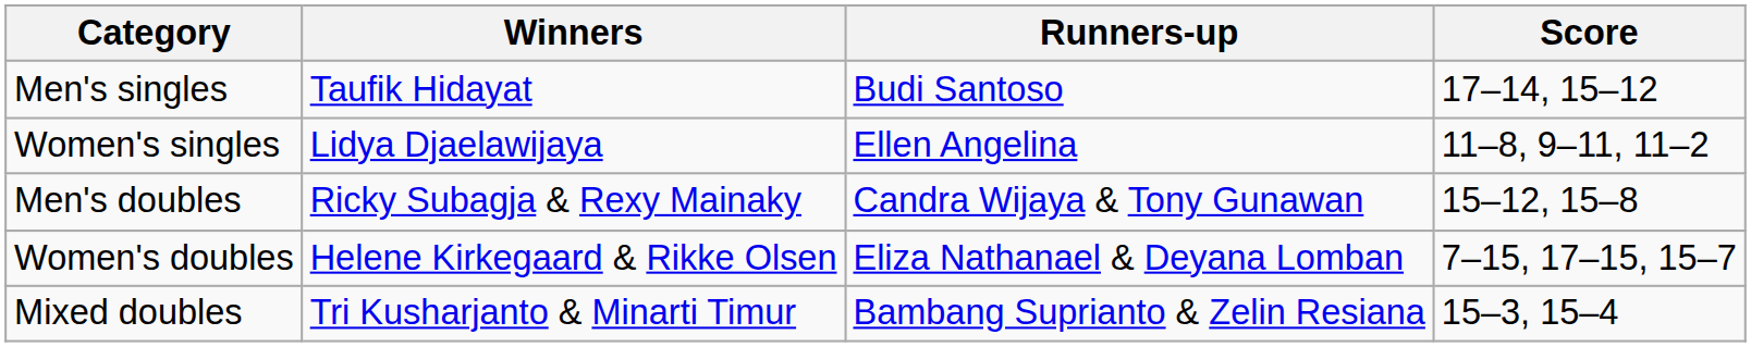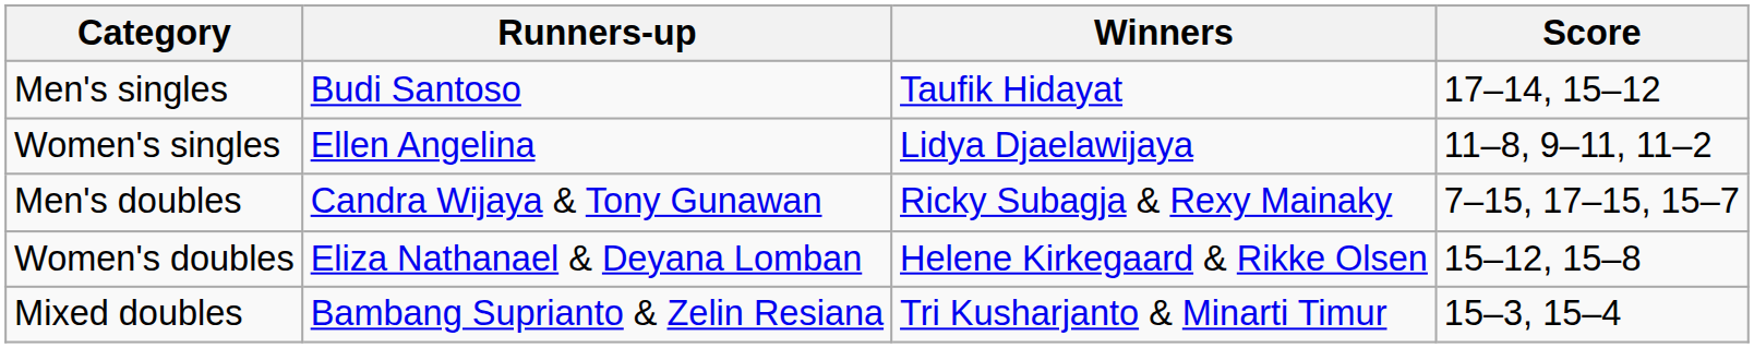columns swapped: Winners <-> Runners-up
Men's doubles | Score: 15–12, 15–8 -> 7–15, 17–15, 15–7
Women's doubles | Score: 7–15, 17–15, 15–7 -> 15–12, 15–8
